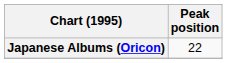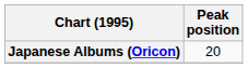Japanese Albums (Oricon) | Peak position: 22 -> 20
